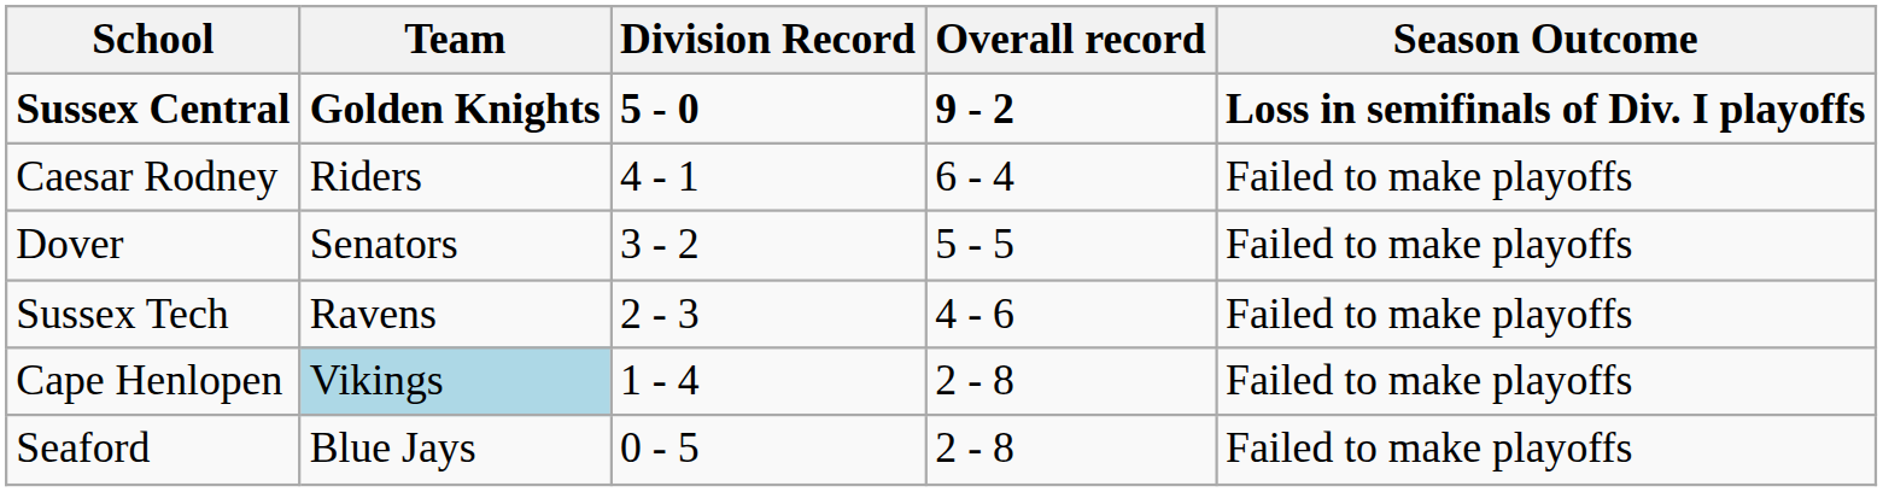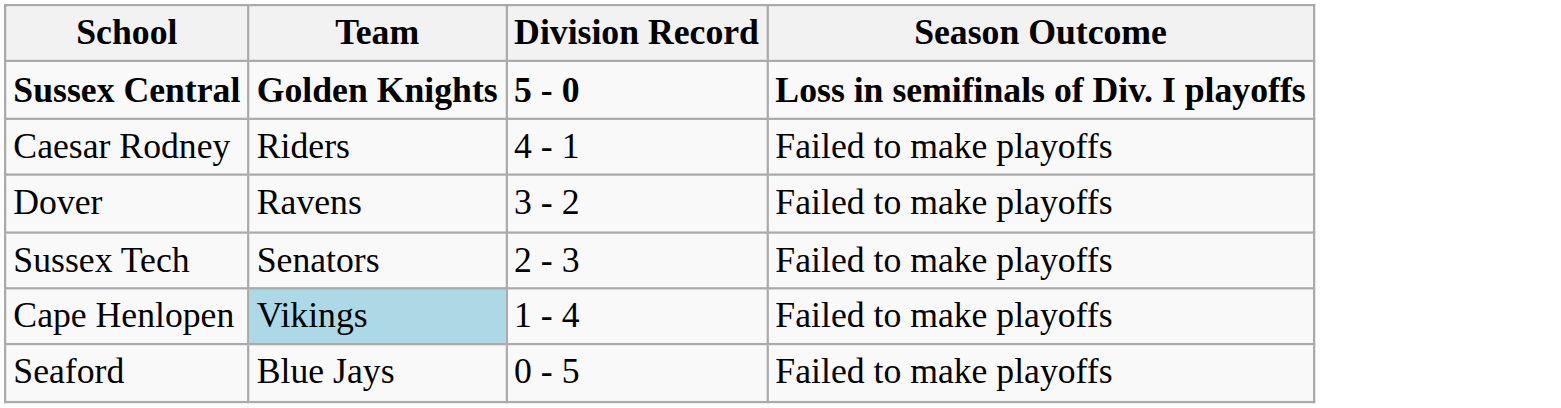- column: Overall record | 9 - 2 | 6 - 4 | 5 - 5 | 4 - 6 | 2 - 8 | 2 - 8
Dover | Team: Senators -> Ravens
Sussex Tech | Team: Ravens -> Senators
